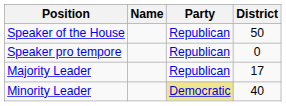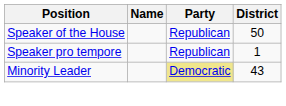Speaker pro tempore | District: 0 -> 1
- row: Majority Leader | Republican | 17
Minority Leader | District: 40 -> 43
